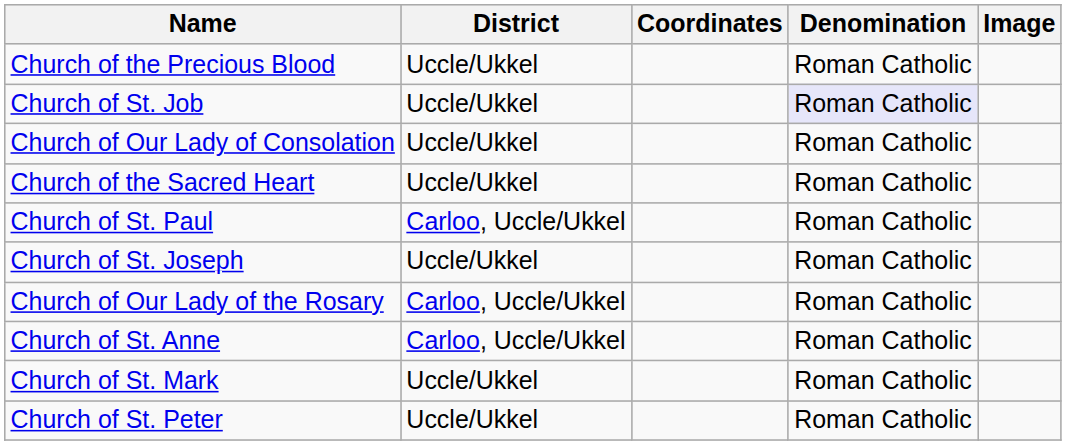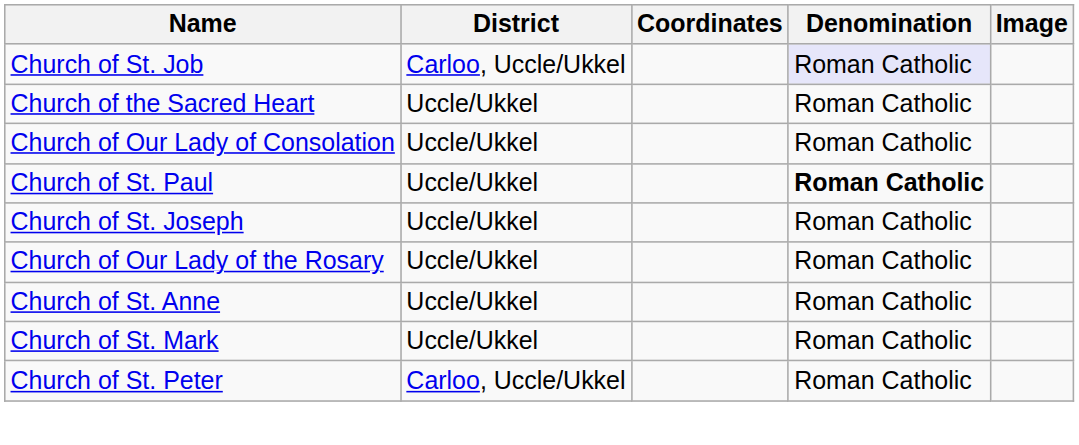- row: Church of the Precious Blood | Uccle/Ukkel | Roman Catholic
Church of St. Job | District: Uccle/Ukkel -> Carloo, Uccle/Ukkel
rows swapped: Church of the Sacred Heart <-> Church of Our Lady of Consolation
Church of St. Paul | District: Carloo, Uccle/Ukkel -> Uccle/Ukkel
Church of St. Paul | Denomination: normal -> bold
Church of Our Lady of the Rosary | District: Carloo, Uccle/Ukkel -> Uccle/Ukkel
Church of St. Anne | District: Carloo, Uccle/Ukkel -> Uccle/Ukkel
Church of St. Peter | District: Uccle/Ukkel -> Carloo, Uccle/Ukkel
